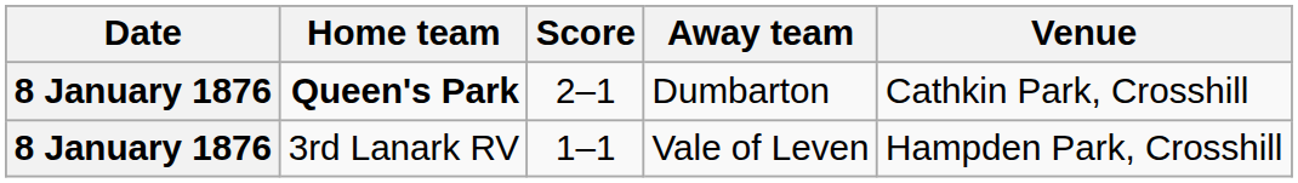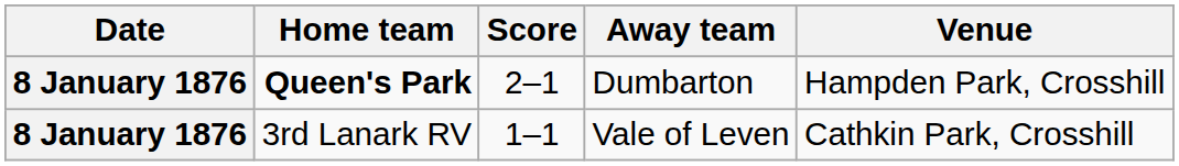Queen's Park | Venue: Cathkin Park, Crosshill -> Hampden Park, Crosshill
3rd Lanark RV | Venue: Hampden Park, Crosshill -> Cathkin Park, Crosshill
